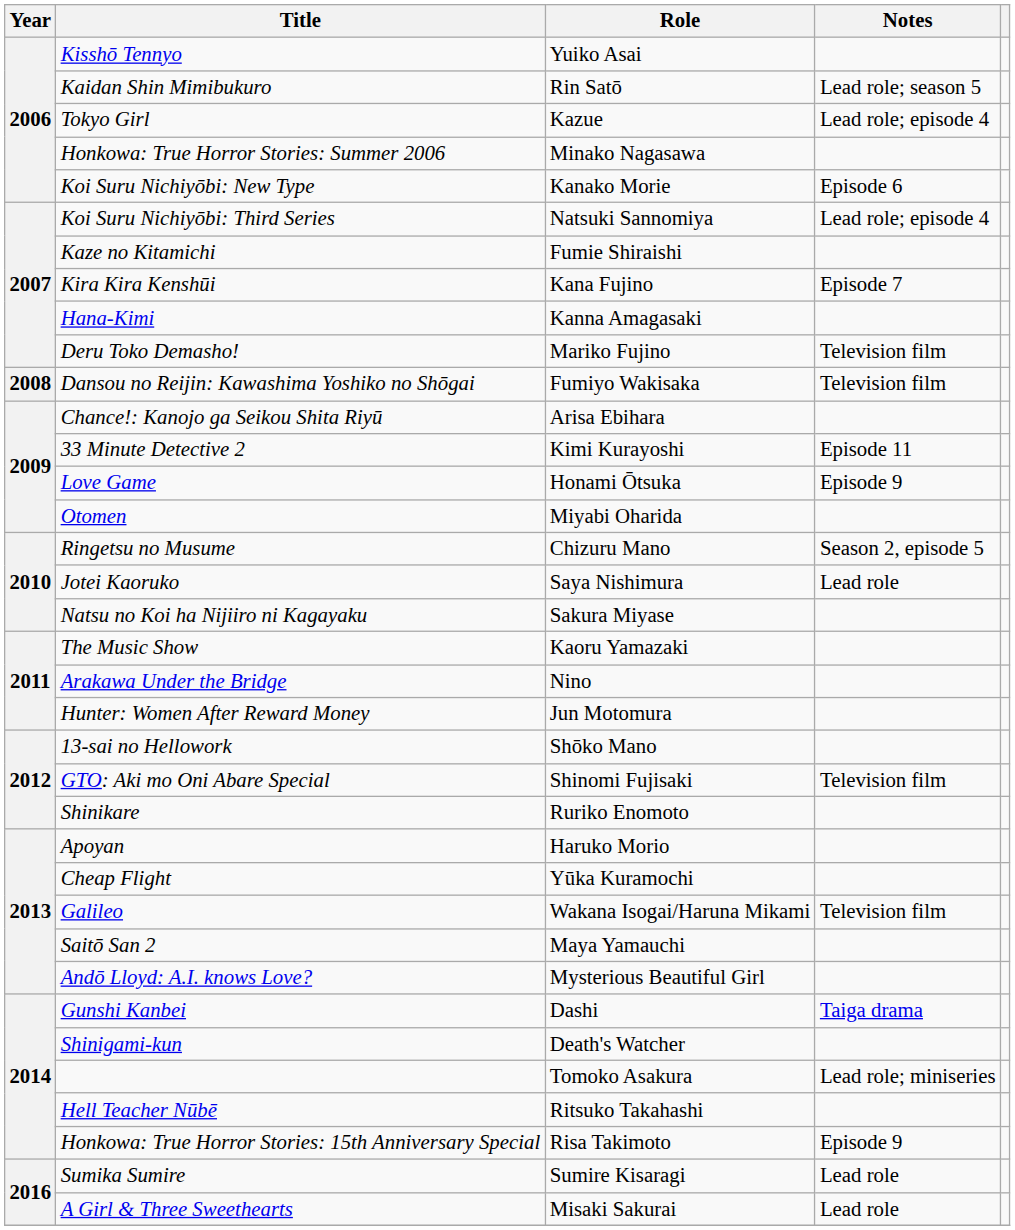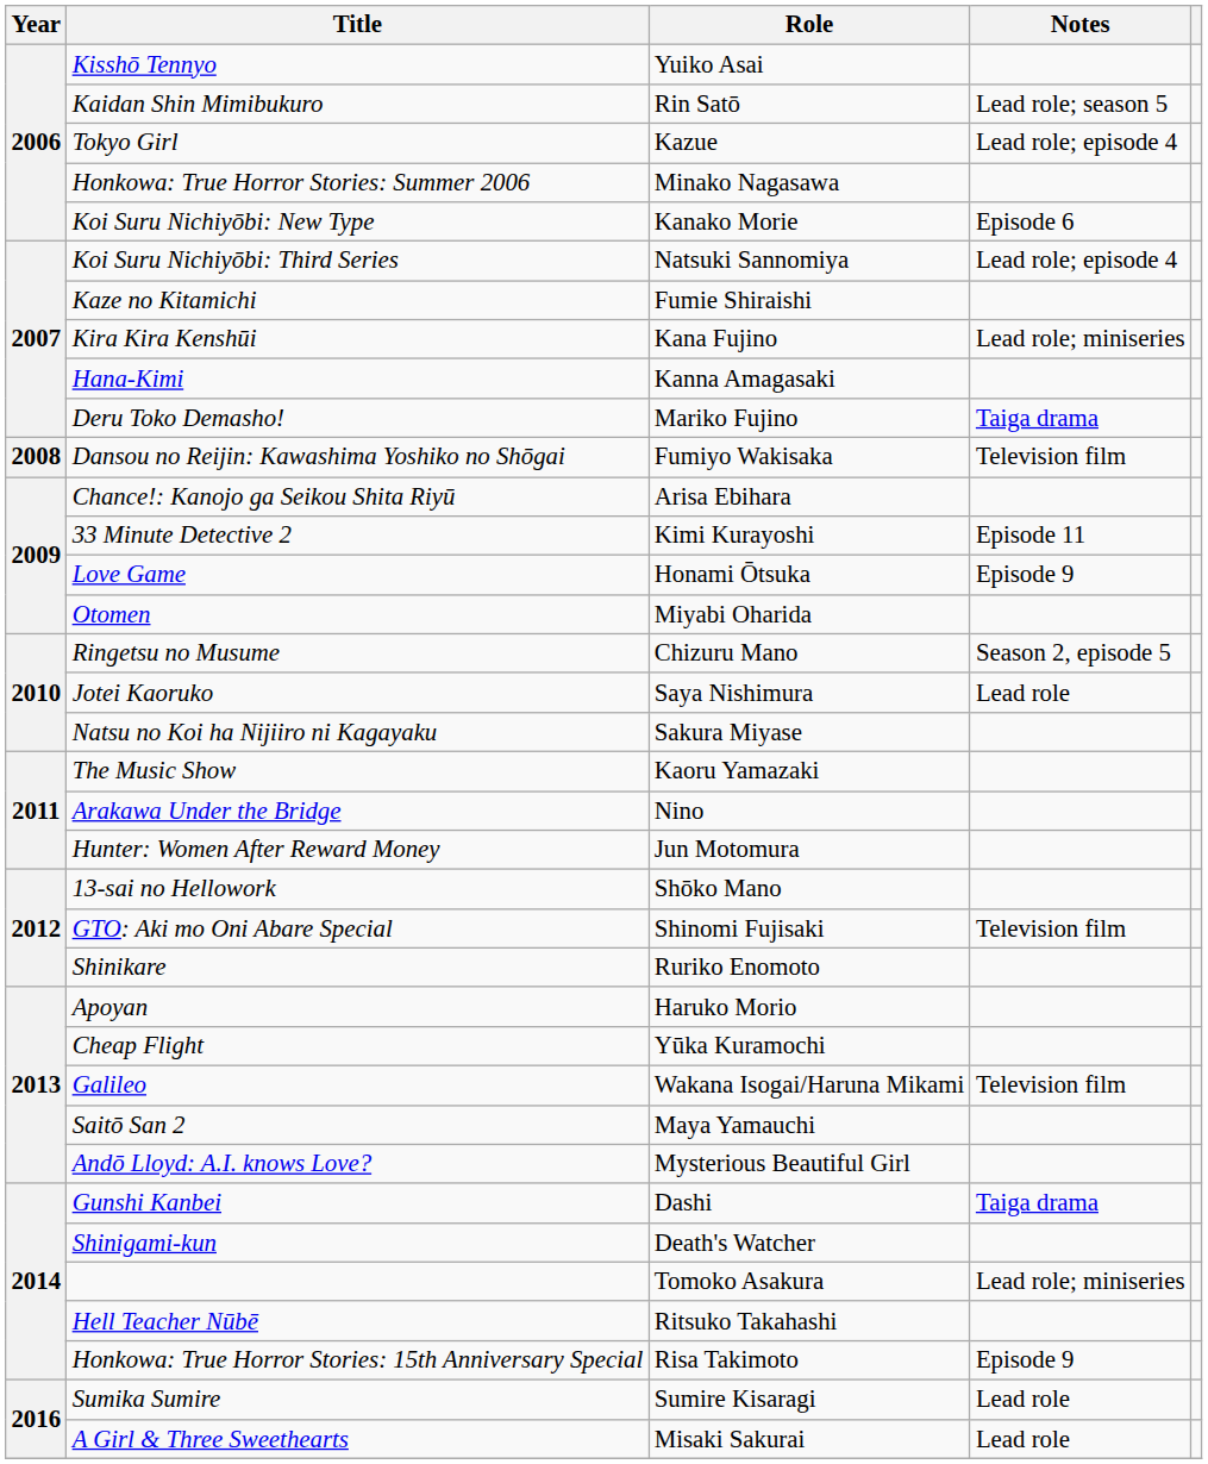Kira Kira Kenshūi | Notes: Episode 7 -> Lead role; miniseries
Deru Toko Demasho! | Notes: Television film -> Taiga drama
